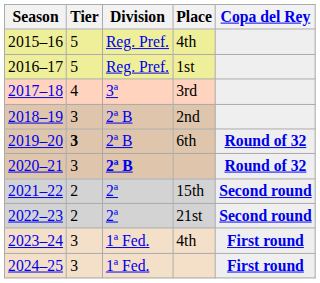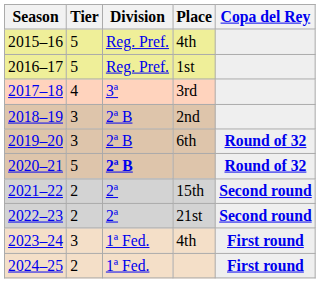2019–20 | Tier: bold -> normal
2020–21 | Tier: 3 -> 5
2024–25 | Tier: 3 -> 2
